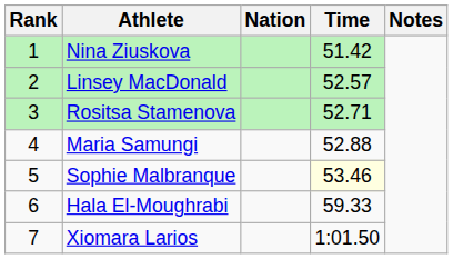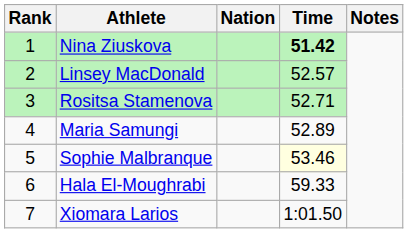Nina Ziuskova | Time: normal -> bold
Maria Samungi | Time: 52.88 -> 52.89
